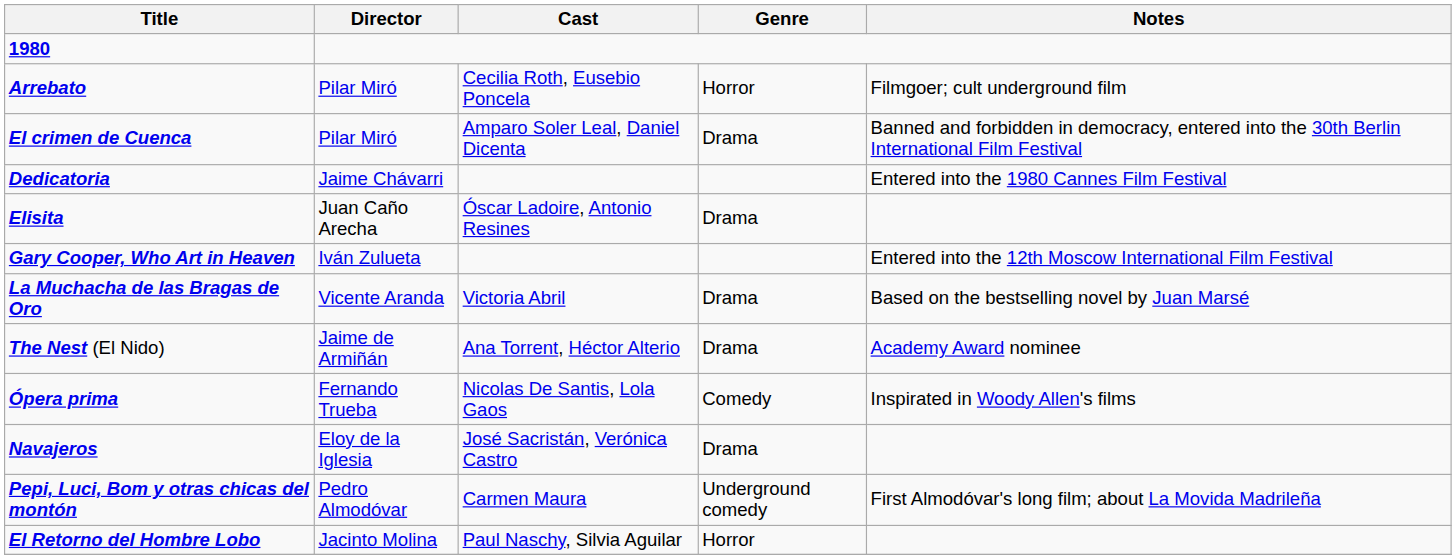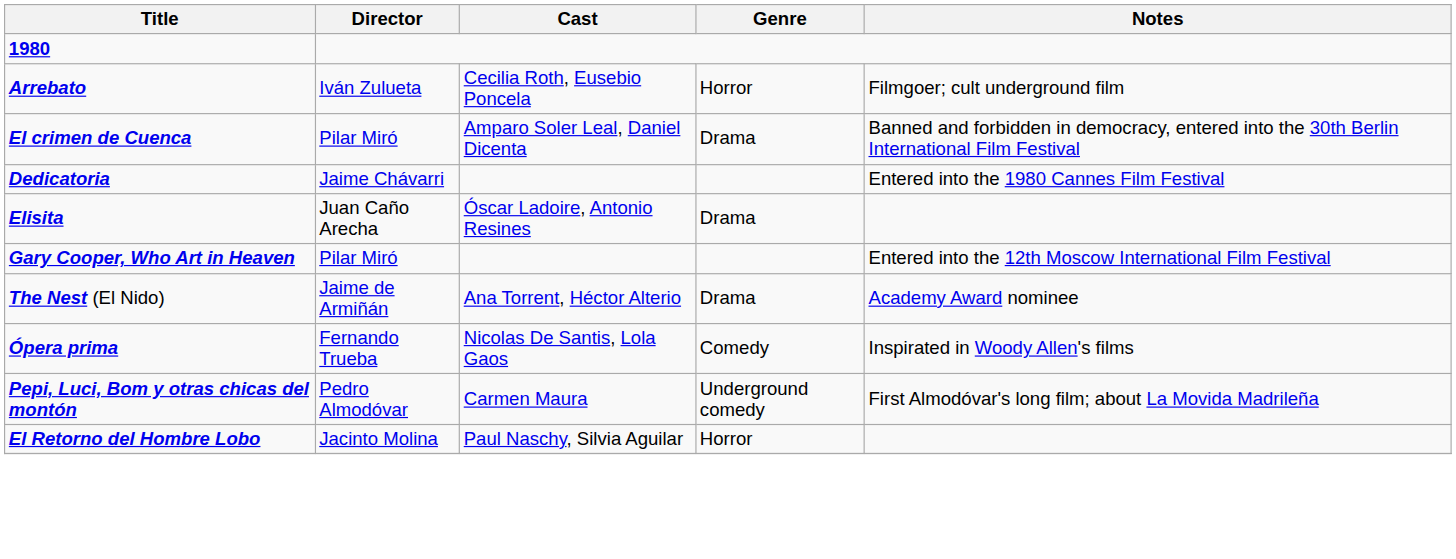Arrebato | Director: Pilar Miró -> Iván Zulueta
Gary Cooper, Who Art in Heaven | Director: Iván Zulueta -> Pilar Miró
- row: La Muchacha de las Bragas de Oro | Vicente Aranda | Victoria Abril | Drama | Based on the bestselling novel by Juan Marsé
- row: Navajeros | Eloy de la Iglesia | José Sacristán, Verónica Castro | Drama
